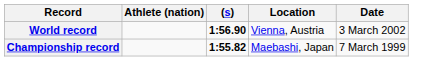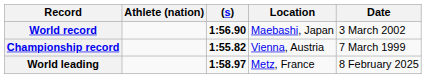World record | Location: Vienna, Austria -> Maebashi, Japan
Championship record | Location: Maebashi, Japan -> Vienna, Austria
+ row: World leading | 1:58.97 | Metz, France | 8 February 2025
